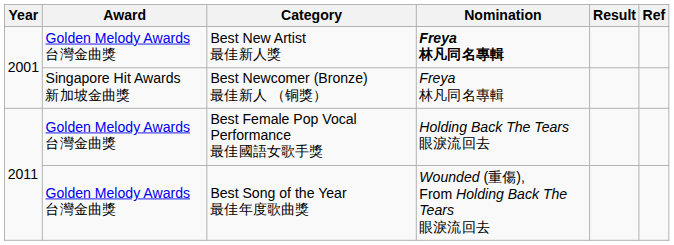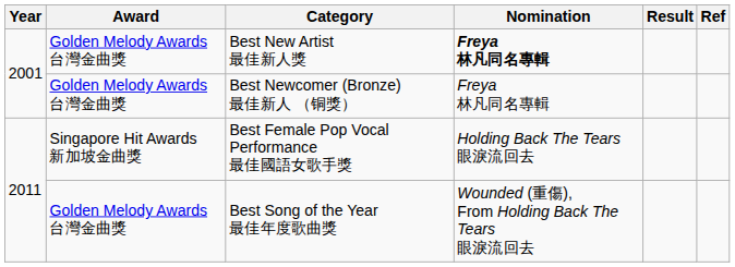Best Newcomer (Bronze) 最佳新人 （铜獎） | Award: Singapore Hit Awards 新加坡金曲獎 -> Golden Melody Awards 台灣金曲獎
Best Female Pop Vocal Performance 最佳國語女歌手獎 | Award: Golden Melody Awards 台灣金曲獎 -> Singapore Hit Awards 新加坡金曲獎
